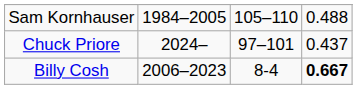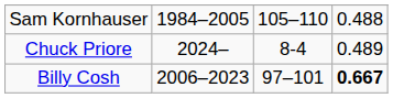Chuck Priore | column 3: 97–101 -> 8-4
Chuck Priore | column 4: 0.437 -> 0.489
Billy Cosh | column 3: 8-4 -> 97–101
